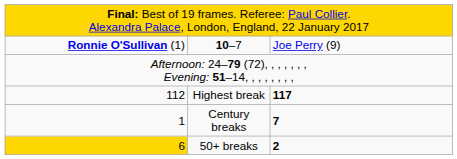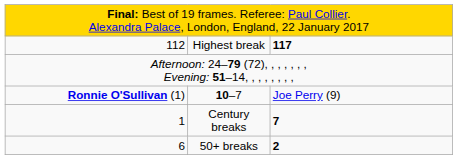rows swapped: 10–7 <-> Highest break
50+ breaks | column 1: gold background -> no background
